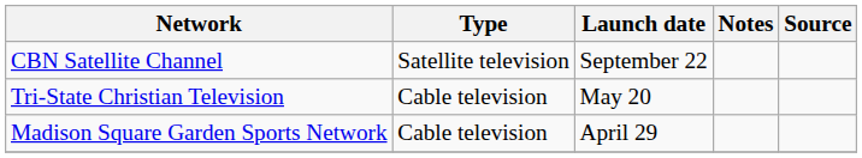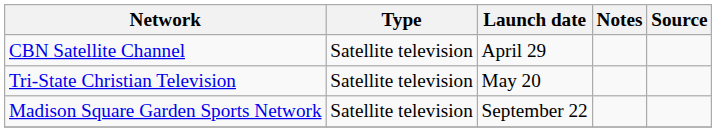CBN Satellite Channel | Launch date: September 22 -> April 29
Tri-State Christian Television | Type: Cable television -> Satellite television
Madison Square Garden Sports Network | Type: Cable television -> Satellite television
Madison Square Garden Sports Network | Launch date: April 29 -> September 22
